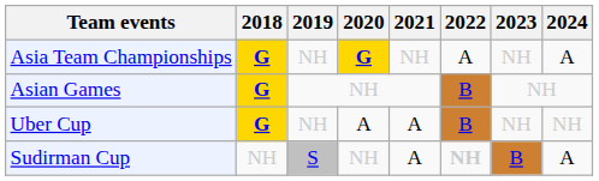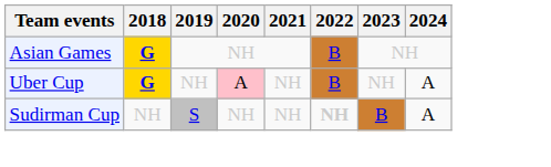- row: Asia Team Championships | G | NH | G | NH | A | NH | A
Uber Cup | 2020: no background -> pink background
Uber Cup | 2021: A -> NH
Uber Cup | 2024: NH -> A
Sudirman Cup | 2021: A -> NH
